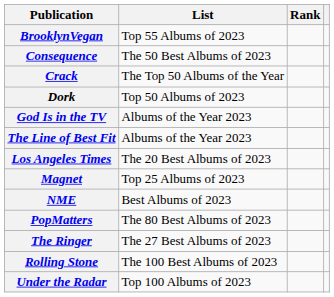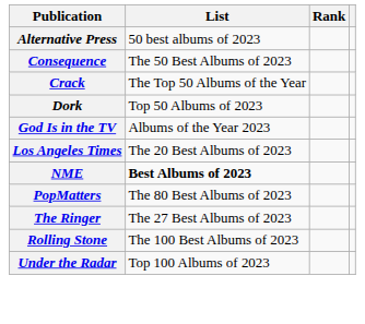+ row: Alternative Press | 50 best albums of 2023
- row: BrooklynVegan | Top 55 Albums of 2023
- row: The Line of Best Fit | Albums of the Year 2023
- row: Magnet | Top 25 Albums of 2023
NME | List: normal -> bold
